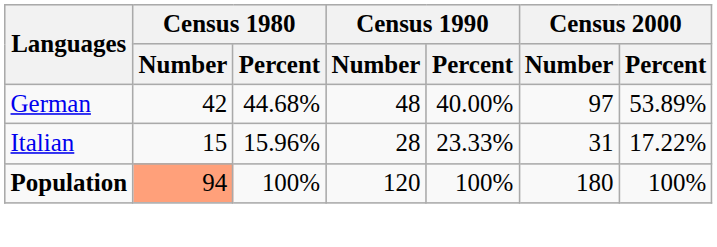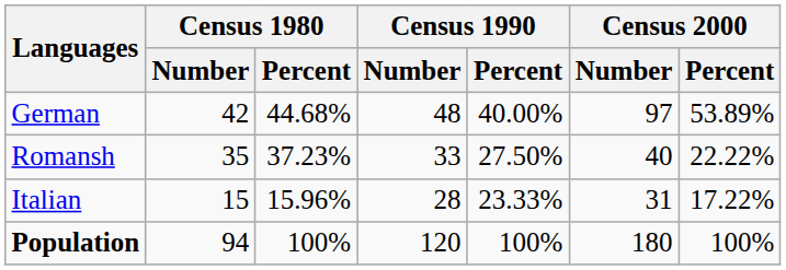+ row: Romansh | 35 | 37.23% | 33 | 27.50% | 40 | 22.22%
Population | Census 1980 / Number: lightsalmon background -> no background
